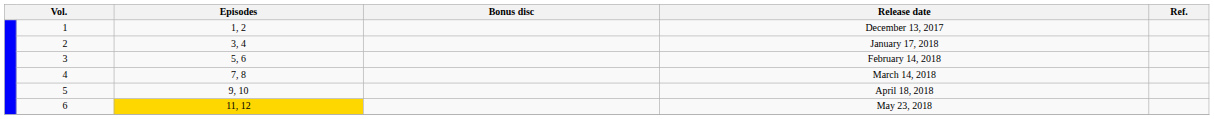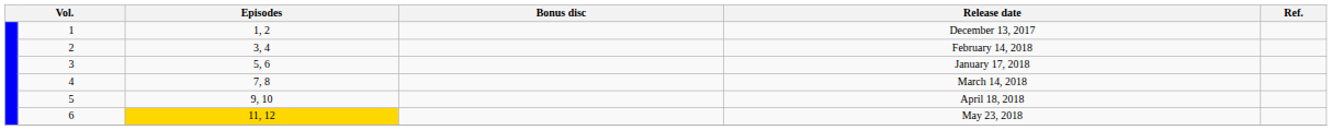2 | Release date: January 17, 2018 -> February 14, 2018
3 | Release date: February 14, 2018 -> January 17, 2018
